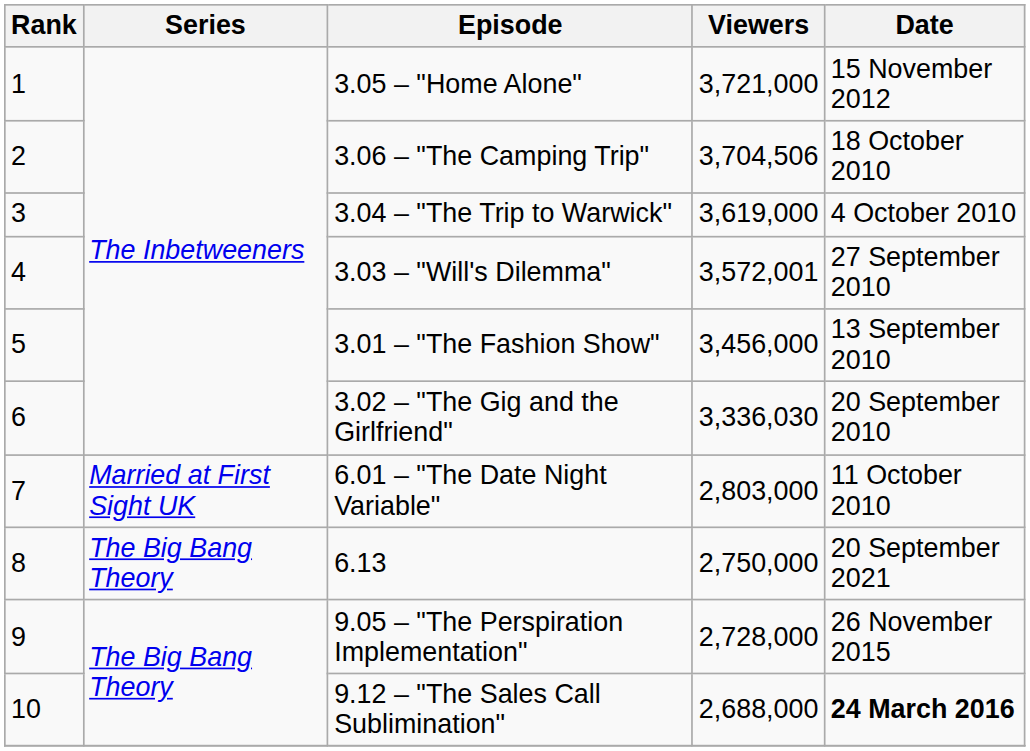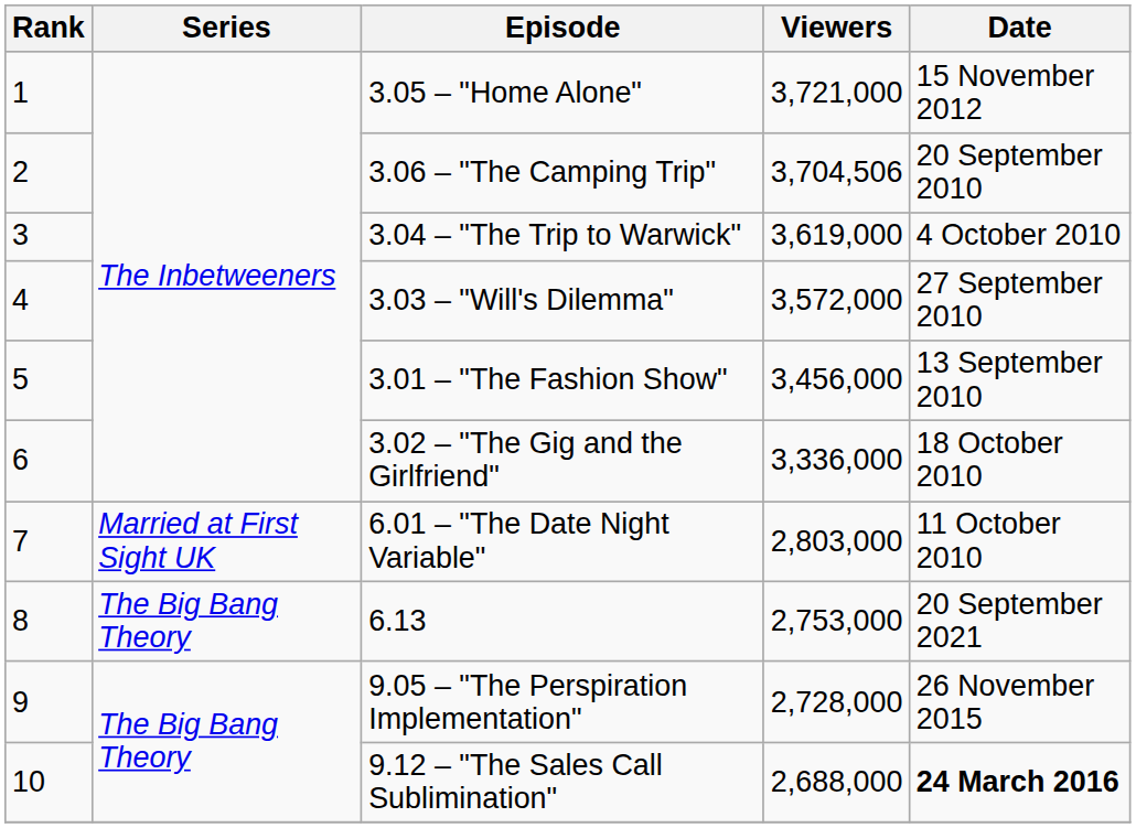3.06 – "The Camping Trip" | Date: 18 October 2010 -> 20 September 2010
3.03 – "Will's Dilemma" | Viewers: 3,572,001 -> 3,572,000
3.02 – "The Gig and the Girlfriend" | Viewers: 3,336,030 -> 3,336,000
3.02 – "The Gig and the Girlfriend" | Date: 20 September 2010 -> 18 October 2010
6.13 | Viewers: 2,750,000 -> 2,753,000
